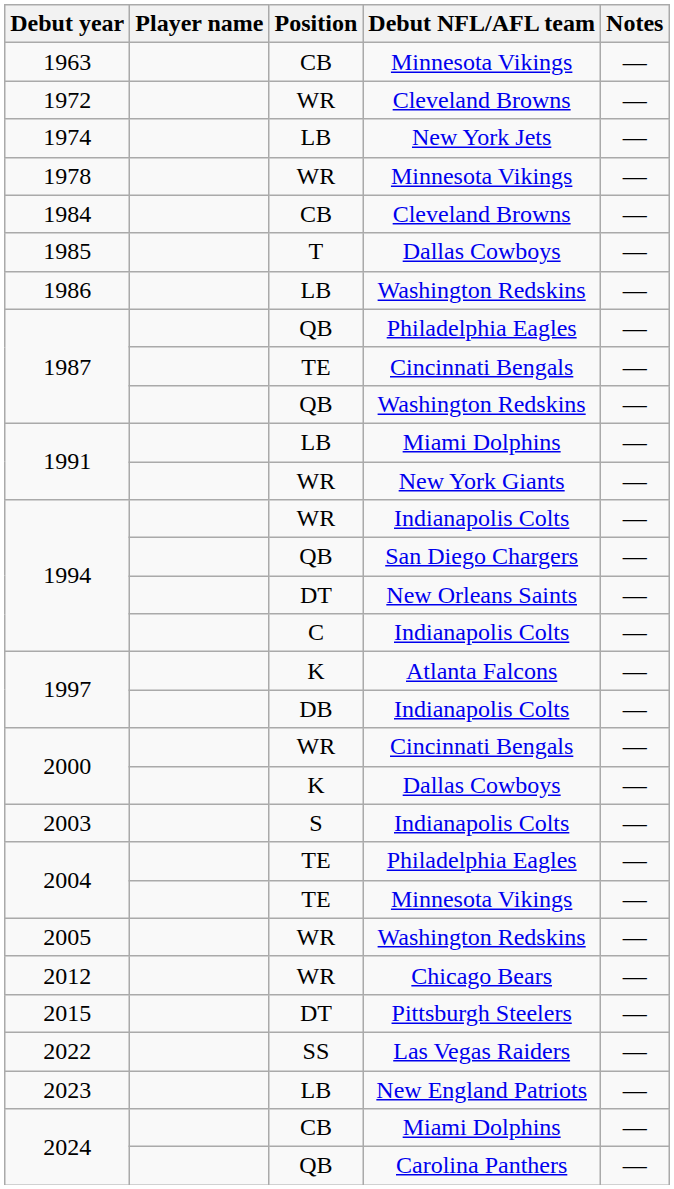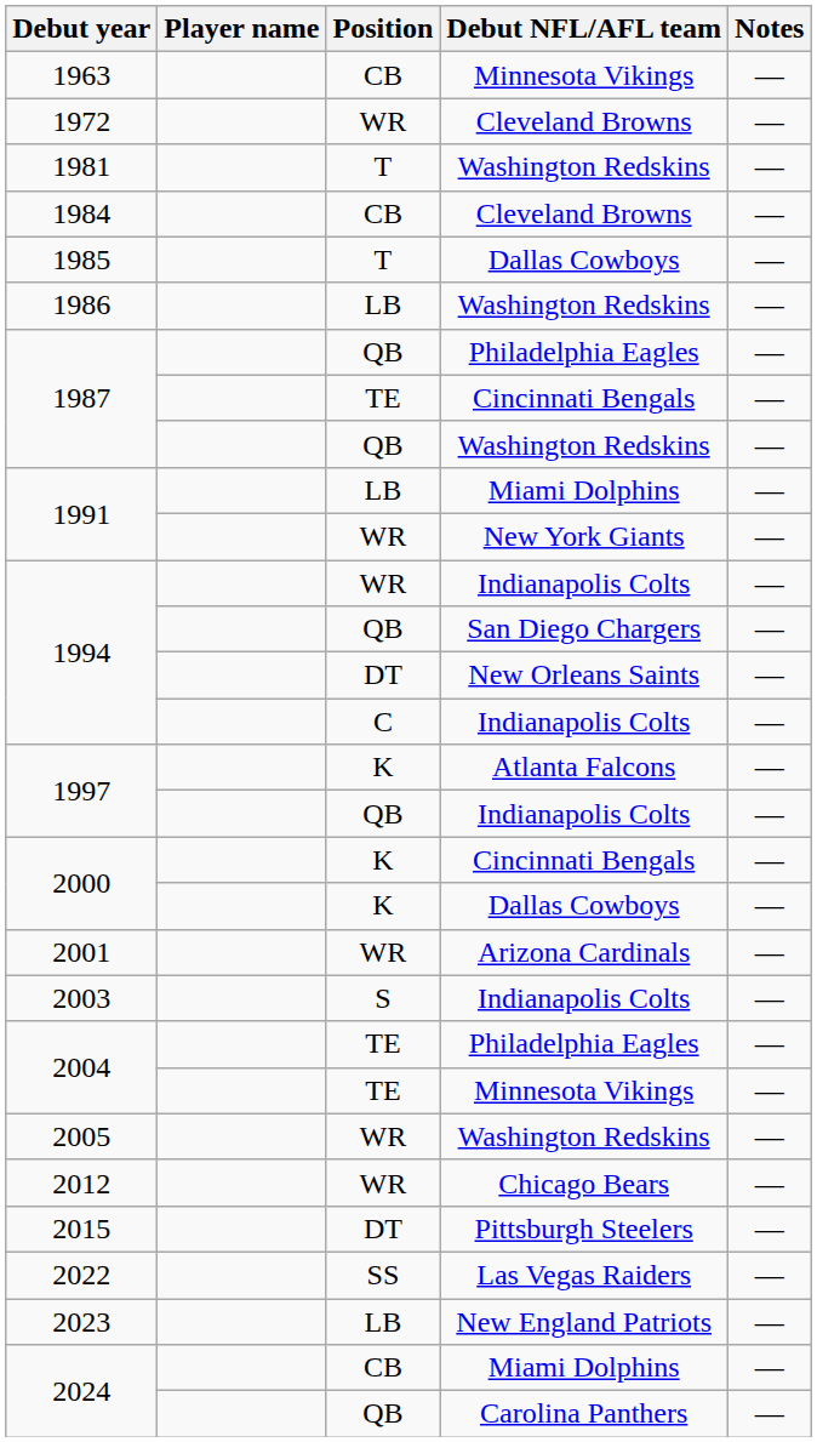- row: 1974 | LB | New York Jets | —
- row: 1978 | WR | Minnesota Vikings | —
+ row: 1981 | T | Washington Redskins | —
1997 / Indianapolis Colts | Position: DB -> QB
2000 / Cincinnati Bengals | Position: WR -> K
+ row: 2001 | WR | Arizona Cardinals | —
